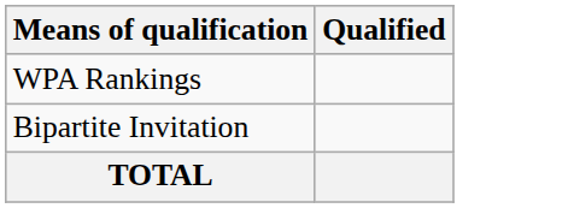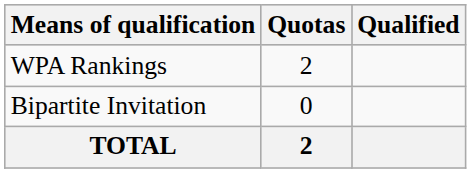+ column: Quotas | 2 | 0 | 2
